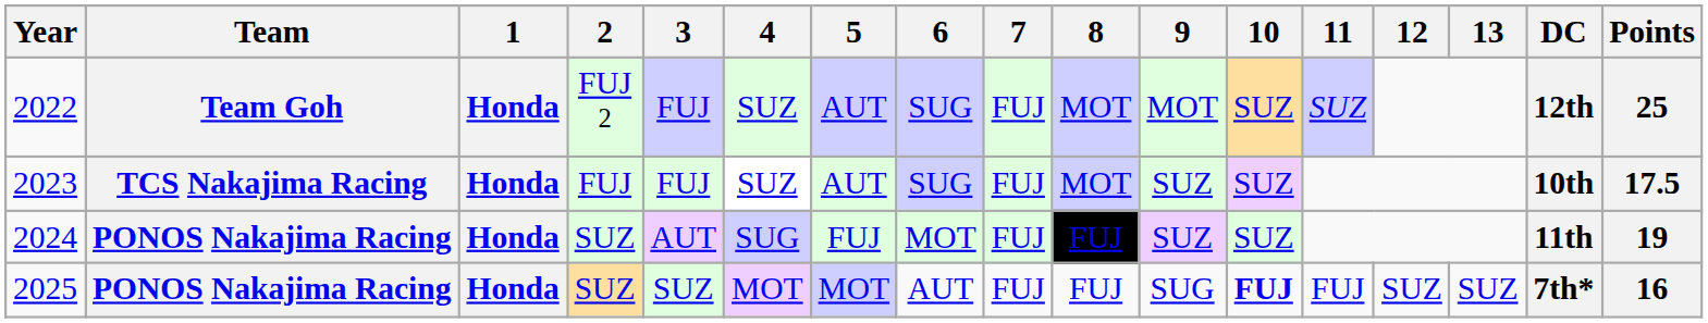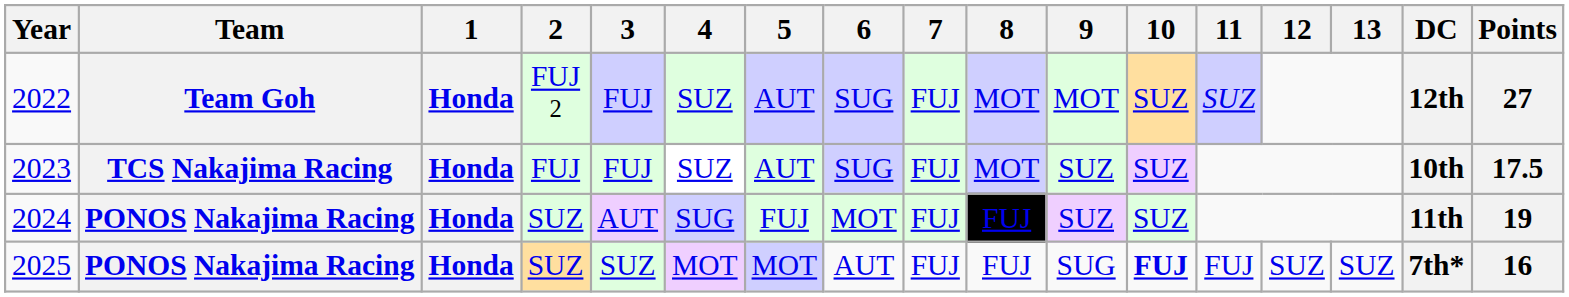2022 | Points: 25 -> 27
